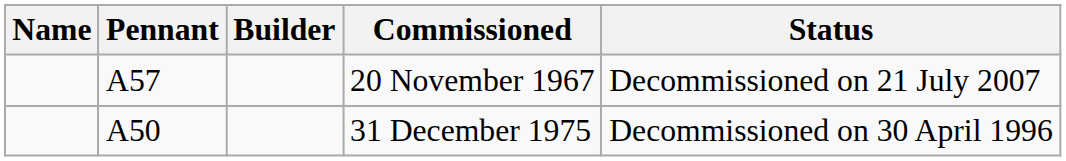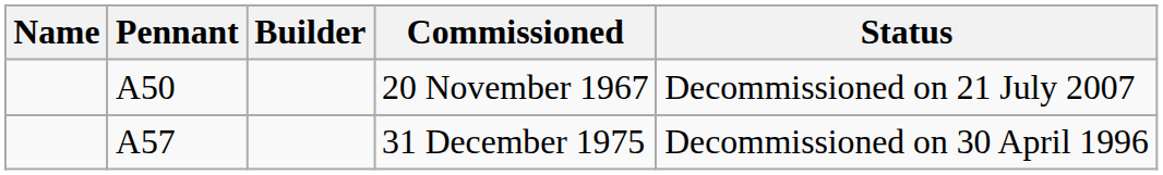20 November 1967 | Pennant: A57 -> A50
31 December 1975 | Pennant: A50 -> A57
